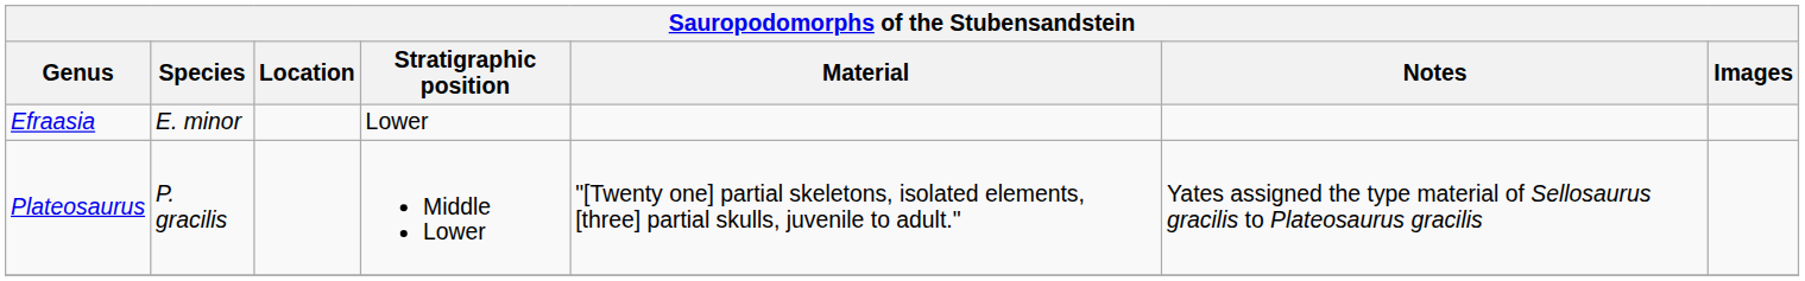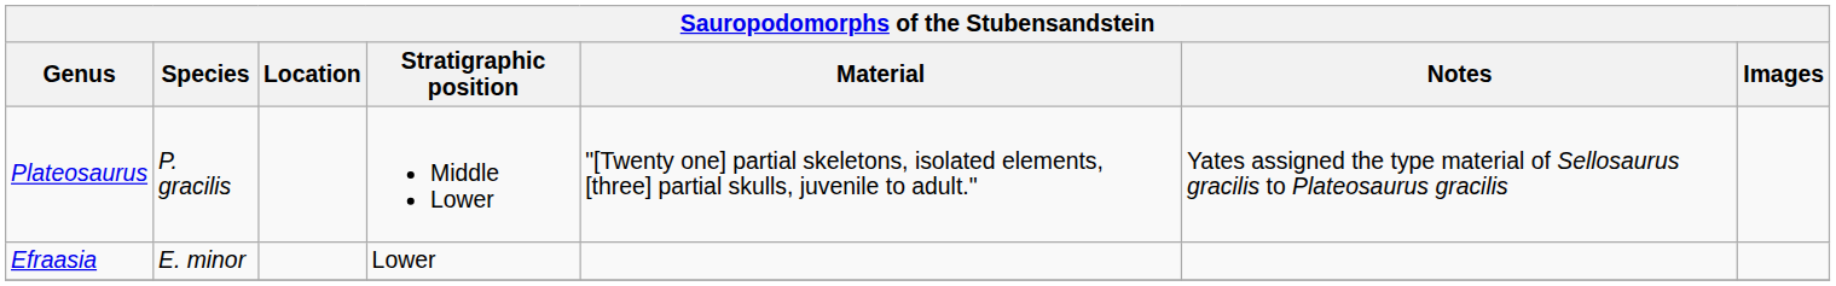rows swapped: Efraasia <-> Plateosaurus
